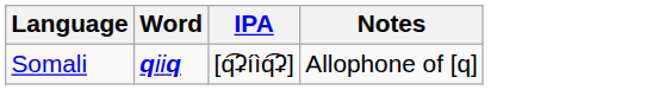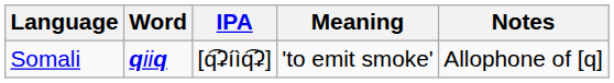+ column: Meaning | 'to emit smoke'
